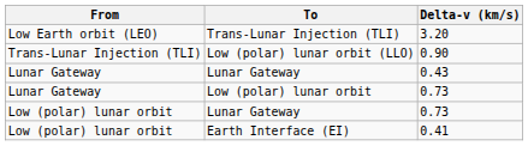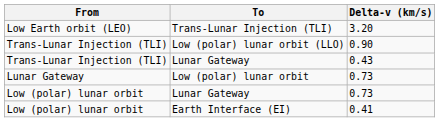Lunar Gateway / 0.43 | From: Lunar Gateway -> Trans-Lunar Injection (TLI)
